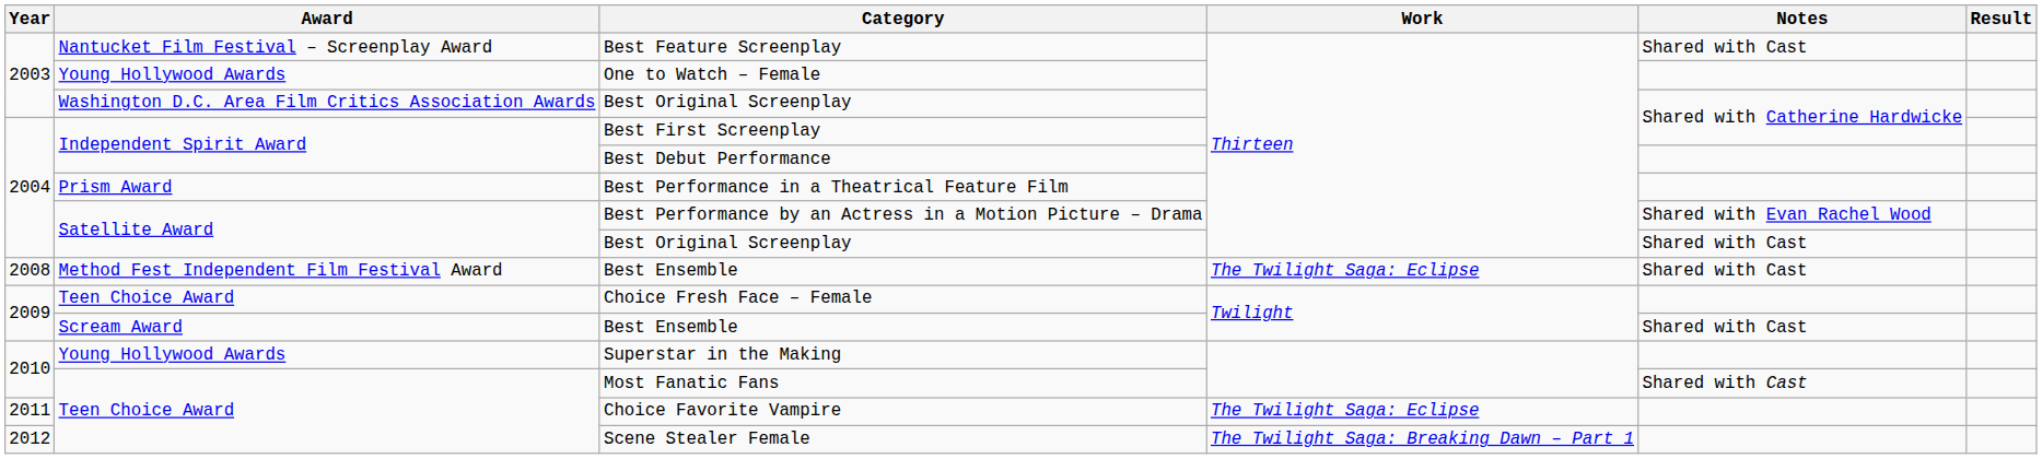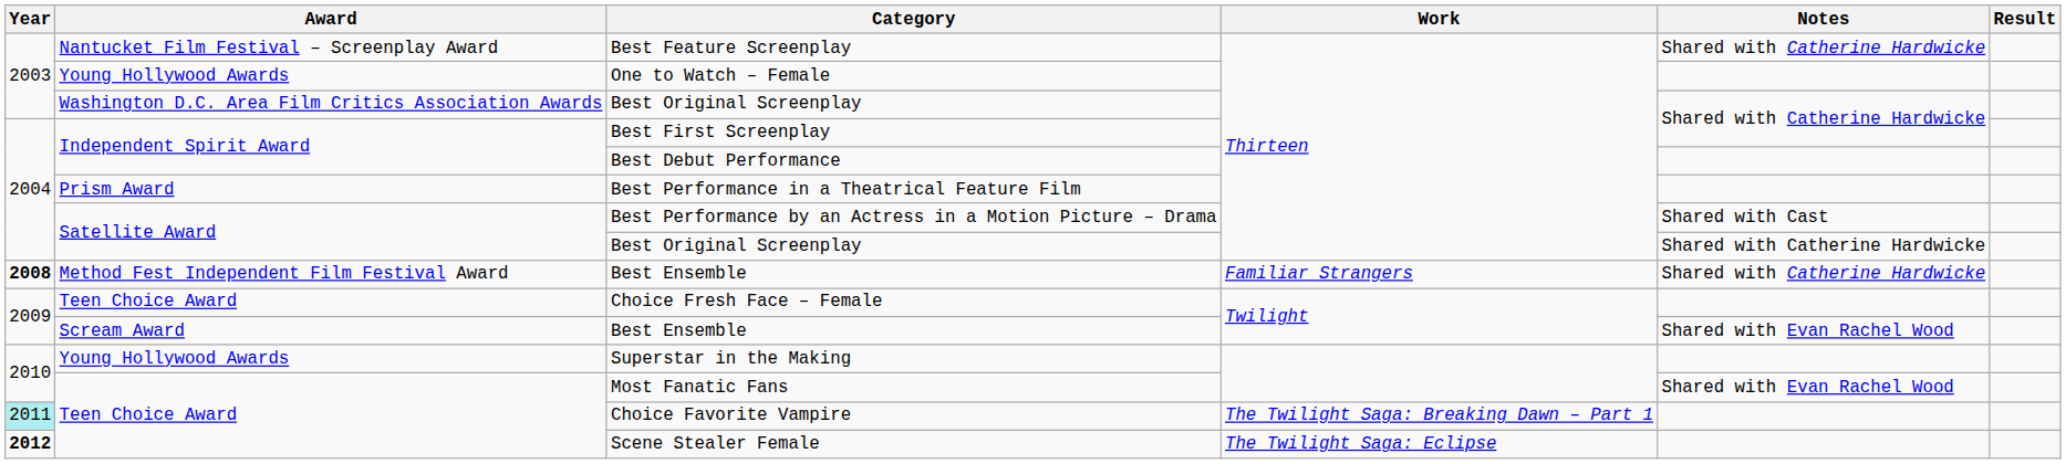Best Feature Screenplay | Notes: Shared with Cast -> Shared with Catherine Hardwicke
Best Performance by an Actress in a Motion Picture – Drama | Notes: Shared with Evan Rachel Wood -> Shared with Cast
Satellite Award / Best Original Screenplay | Notes: Shared with Cast -> Shared with Catherine Hardwicke
Method Fest Independent Film Festival Award / Best Ensemble | Year: normal -> bold
Method Fest Independent Film Festival Award / Best Ensemble | Work: The Twilight Saga: Eclipse -> Familiar Strangers
Method Fest Independent Film Festival Award / Best Ensemble | Notes: Shared with Cast -> Shared with Catherine Hardwicke
Scream Award / Best Ensemble | Notes: Shared with Cast -> Shared with Evan Rachel Wood
Most Fanatic Fans | Notes: Shared with Cast -> Shared with Evan Rachel Wood
Choice Favorite Vampire | Year: no background -> paleturquoise background
Choice Favorite Vampire | Work: The Twilight Saga: Eclipse -> The Twilight Saga: Breaking Dawn – Part 1
Scene Stealer Female | Year: normal -> bold
Scene Stealer Female | Work: The Twilight Saga: Breaking Dawn – Part 1 -> The Twilight Saga: Eclipse
